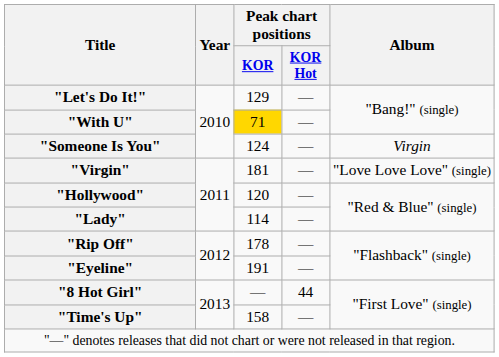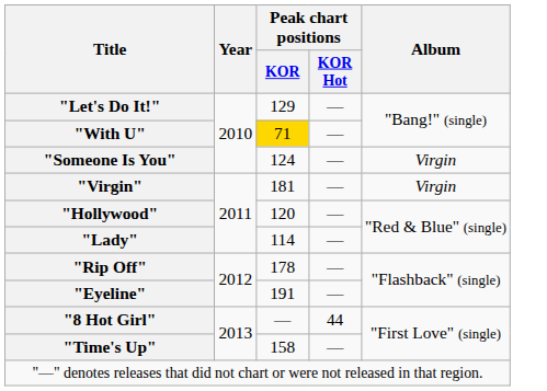"Virgin" | Album: "Love Love Love" (single) -> Virgin
